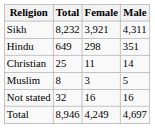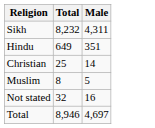- column: Female | 3,921 | 298 | 11 | 3 | 16 | 4,249
